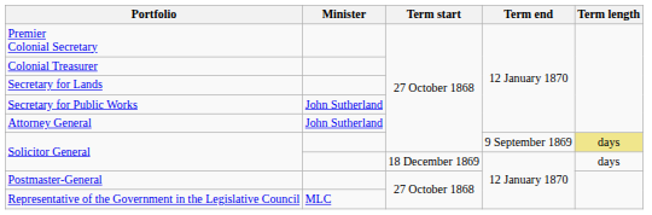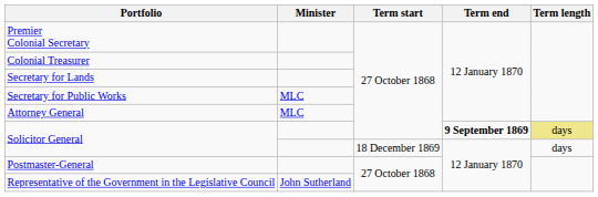Secretary for Public Works | Minister: John Sutherland -> MLC
Attorney General | Minister: John Sutherland -> MLC
Solicitor General / 27 October 1868 | Term end: normal -> bold
Representative of the Government in the Legislative Council | Minister: MLC -> John Sutherland
